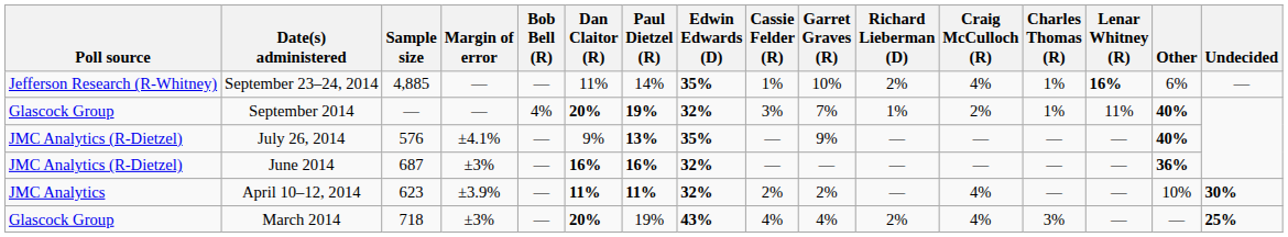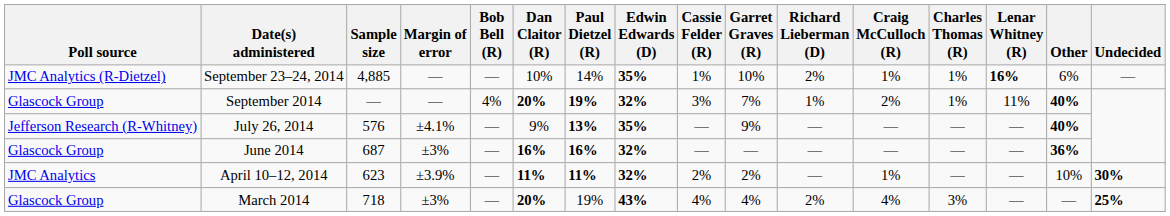September 23–24, 2014 | Poll source: Jefferson Research (R-Whitney) -> JMC Analytics (R-Dietzel)
September 23–24, 2014 | Dan Claitor (R): 11% -> 10%
September 23–24, 2014 | Craig McCulloch (R): 4% -> 1%
July 26, 2014 | Poll source: JMC Analytics (R-Dietzel) -> Jefferson Research (R-Whitney)
June 2014 | Poll source: JMC Analytics (R-Dietzel) -> Glascock Group
April 10–12, 2014 | Craig McCulloch (R): 4% -> 1%
